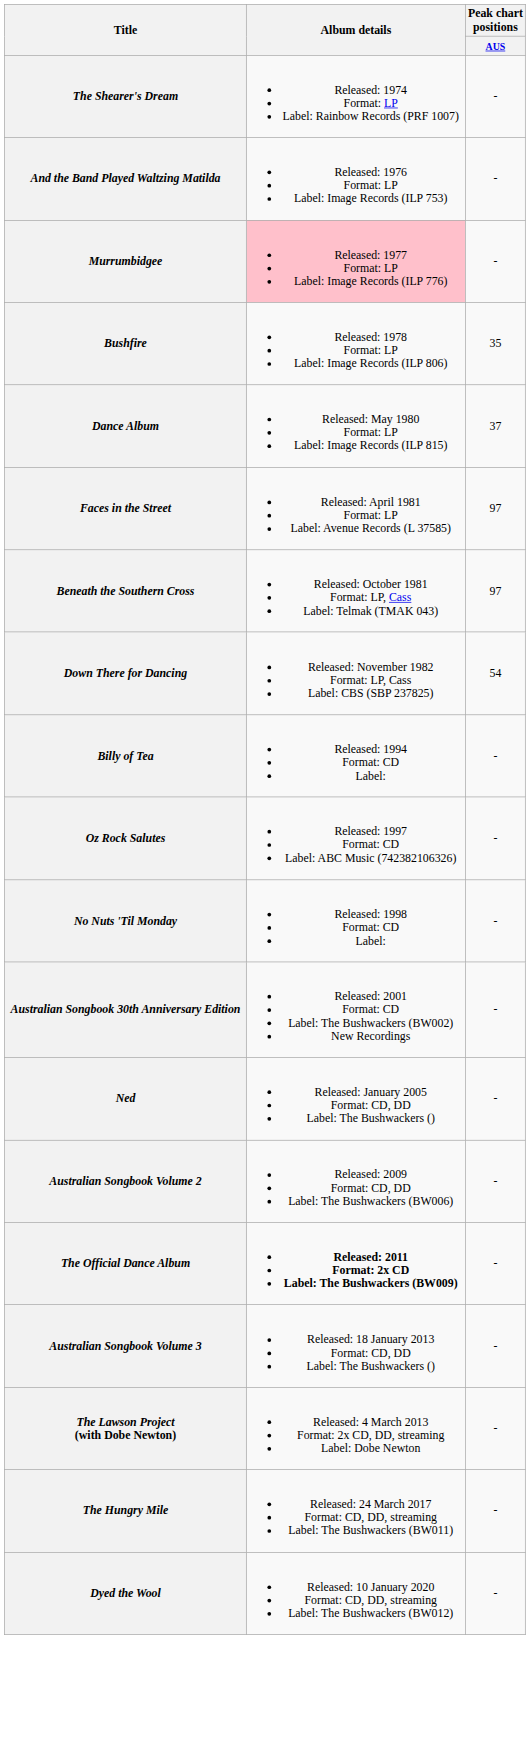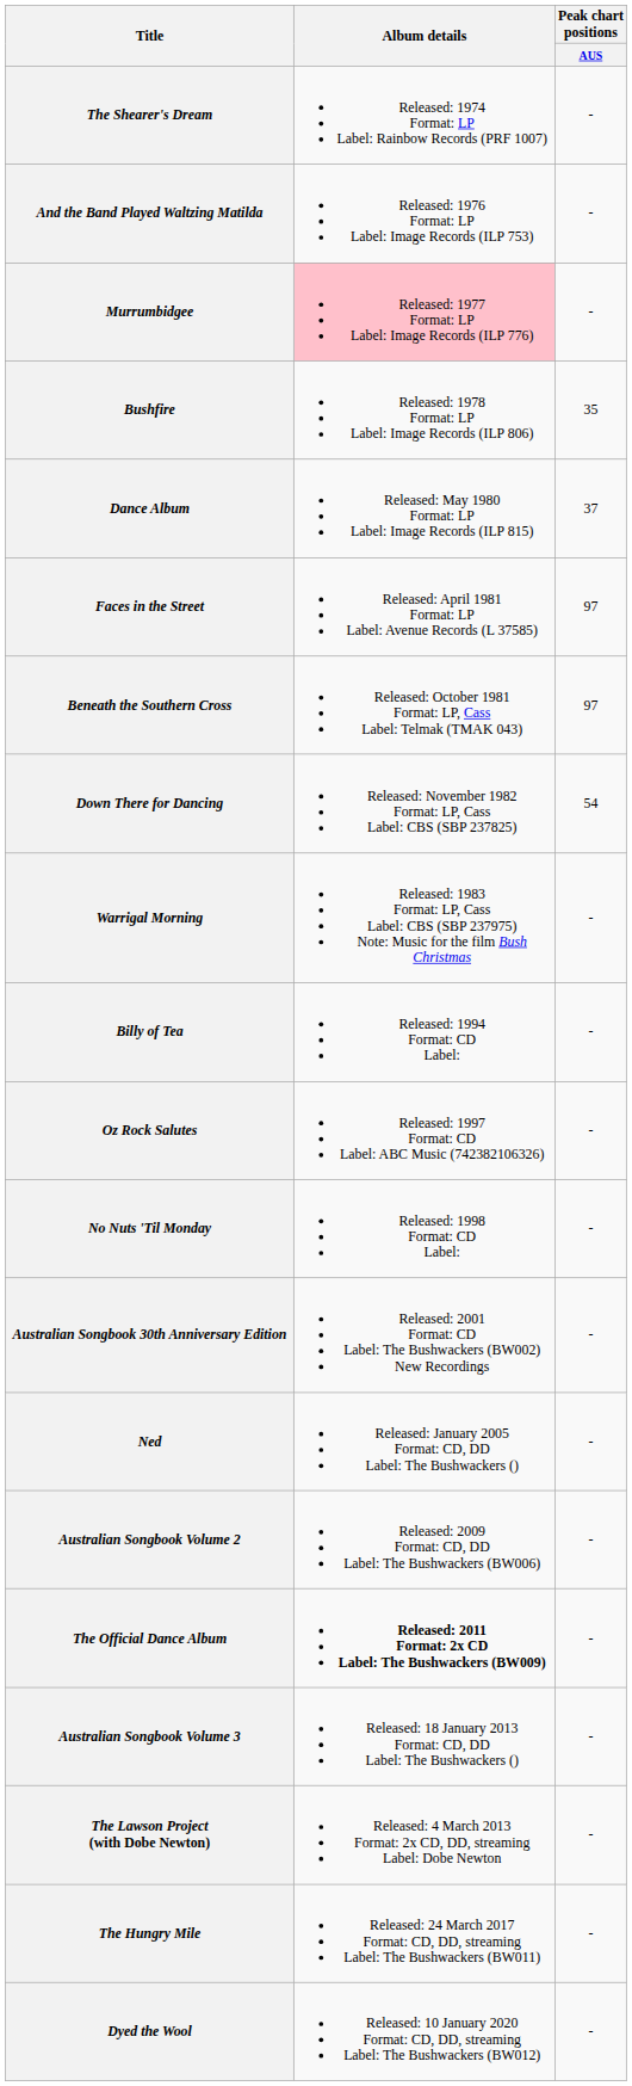+ row: Warrigal Morning | Released: 1983 Format: LP, Cass Label: CBS (SBP 237975) Note: Music for the film Bush Christmas | -
